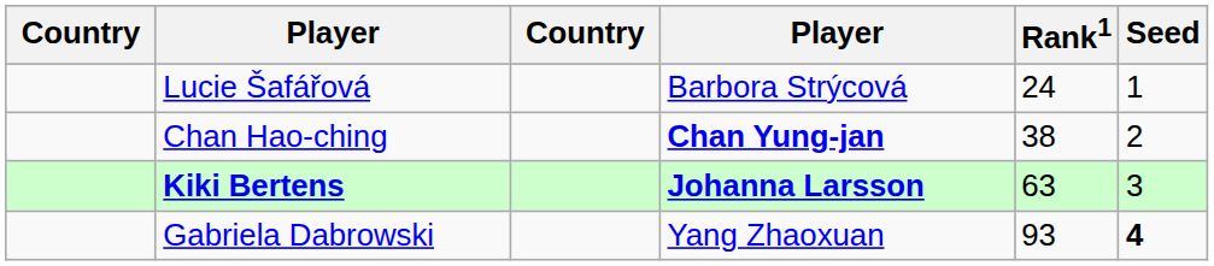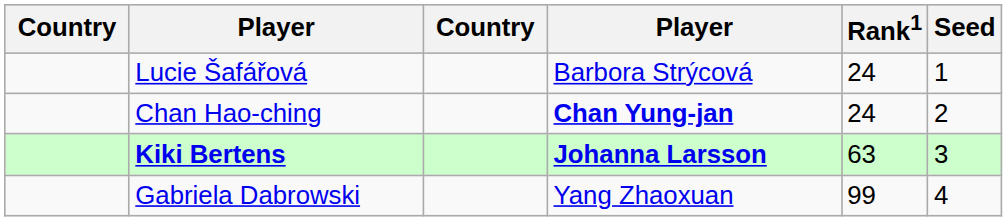Chan Hao-ching | Rank1: 38 -> 24
Gabriela Dabrowski | Rank1: 93 -> 99
Gabriela Dabrowski | Seed: bold -> normal
